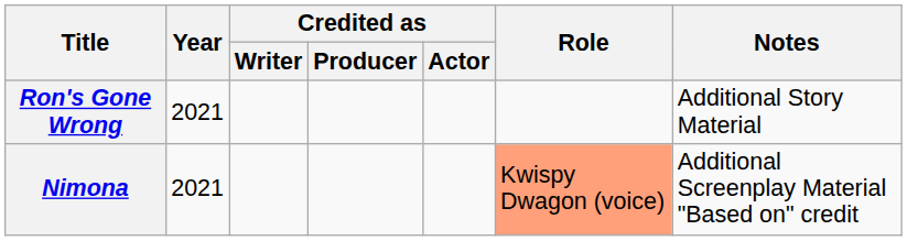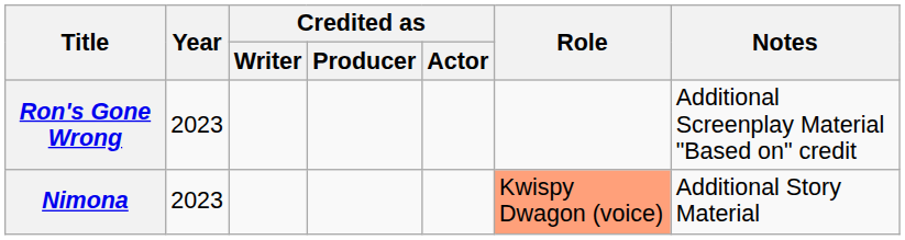Ron's Gone Wrong | Year: 2021 -> 2023
Ron's Gone Wrong | Notes: Additional Story Material -> Additional Screenplay Material "Based on" credit
Nimona | Year: 2021 -> 2023
Nimona | Notes: Additional Screenplay Material "Based on" credit -> Additional Story Material
